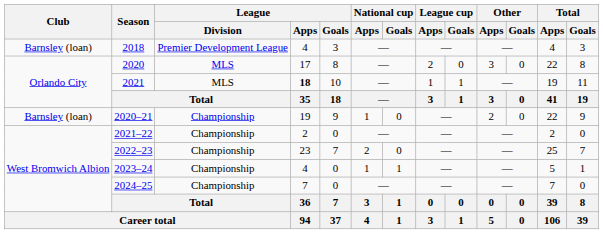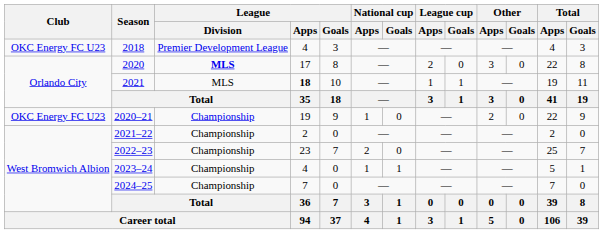2018 | Club: Barnsley (loan) -> OKC Energy FC U23
2020 | League / Division: normal -> bold
2020–21 | Club: Barnsley (loan) -> OKC Energy FC U23
